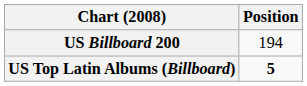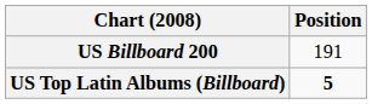US Billboard 200 | Position: 194 -> 191
